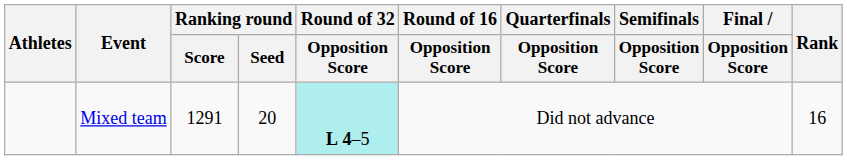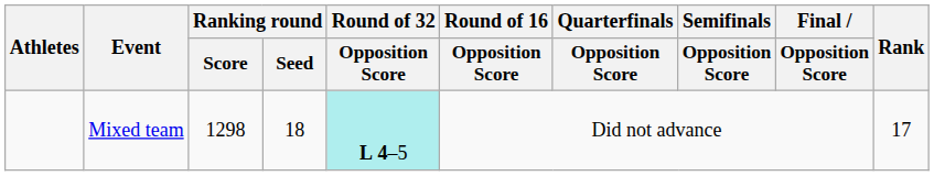Mixed team | Ranking round / Score: 1291 -> 1298
Mixed team | Ranking round / Seed: 20 -> 18
Mixed team | Rank: 16 -> 17
